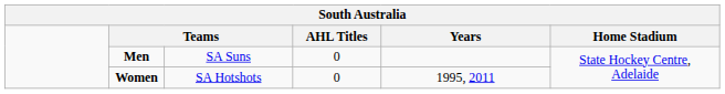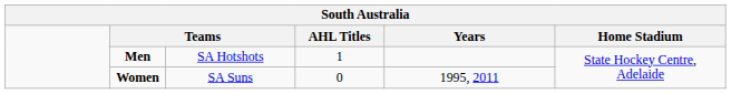Men | column 3: SA Suns -> SA Hotshots
Men | AHL Titles: 0 -> 1
Women | column 3: SA Hotshots -> SA Suns
